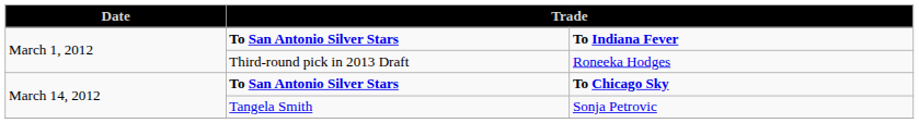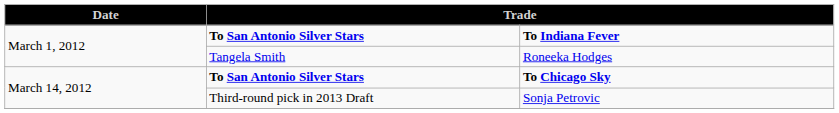Roneeka Hodges | column 2: Third-round pick in 2013 Draft -> Tangela Smith
Sonja Petrovic | column 2: Tangela Smith -> Third-round pick in 2013 Draft
